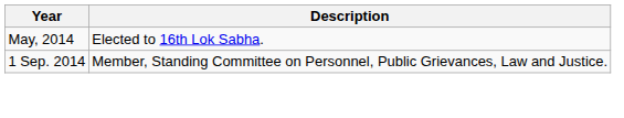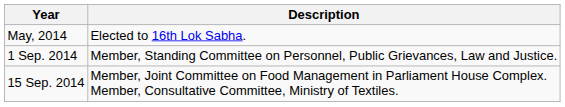+ row: 15 Sep. 2014 | Member, Joint Committee on Food Management in Parliament House Complex. Member, Consultative Committee, Ministry of Textiles.
